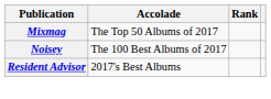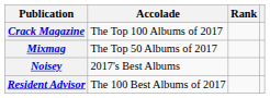+ row: Crack Magazine | The Top 100 Albums of 2017
Noisey | Accolade: The 100 Best Albums of 2017 -> 2017's Best Albums
Resident Advisor | Accolade: 2017's Best Albums -> The 100 Best Albums of 2017
